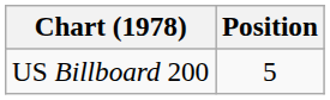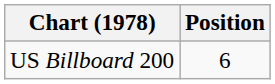US Billboard 200 | Position: 5 -> 6
